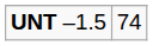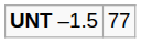UNT –1.5 | column 2: 74 -> 77
